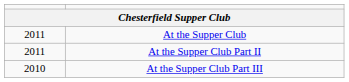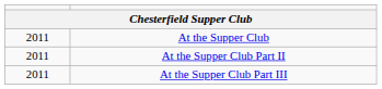At the Supper Club Part III | column 1: 2010 -> 2011
